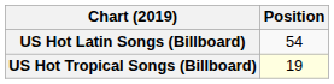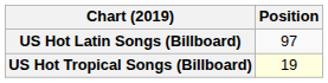US Hot Latin Songs (Billboard) | Position: 54 -> 97
